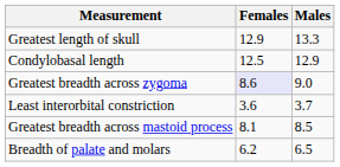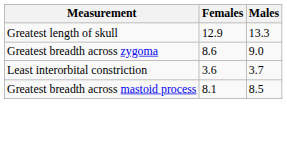- row: Condylobasal length | 12.5 | 12.9
Greatest breadth across zygoma | Females: lavender background -> no background
- row: Breadth of palate and molars | 6.2 | 6.5
